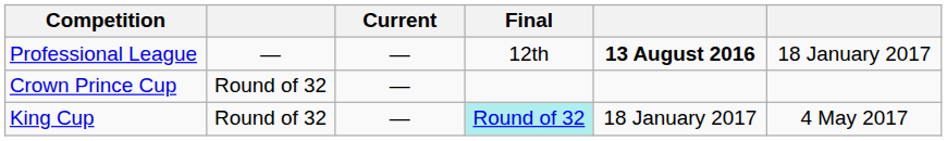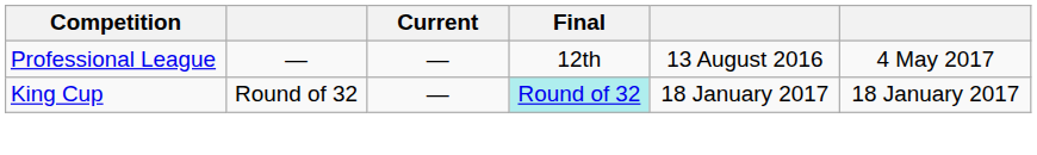Professional League | column 5: bold -> normal
Professional League | column 6: 18 January 2017 -> 4 May 2017
- row: Crown Prince Cup | Round of 32 | —
King Cup | column 6: 4 May 2017 -> 18 January 2017
